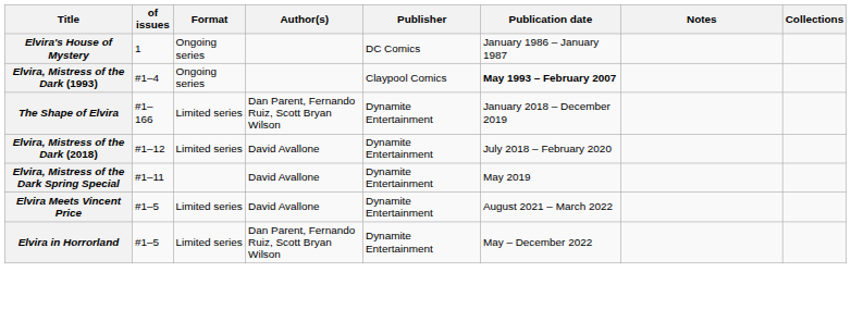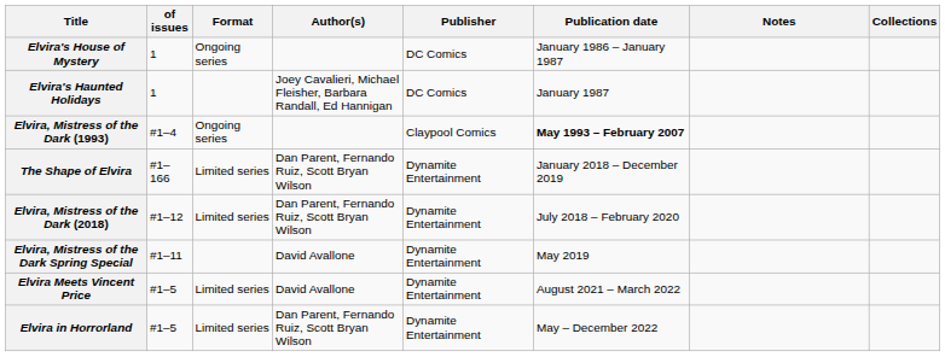+ row: Elvira's Haunted Holidays | 1 | Joey Cavalieri, Michael Fleisher, Barbara Randall, Ed Hannigan | DC Comics | January 1987
Elvira, Mistress of the Dark (2018) | Author(s): David Avallone -> Dan Parent, Fernando Ruiz, Scott Bryan Wilson
